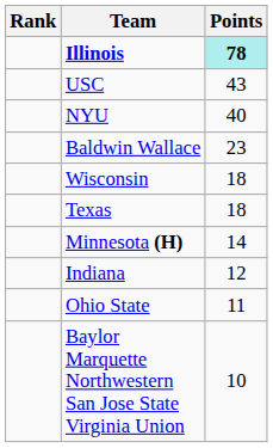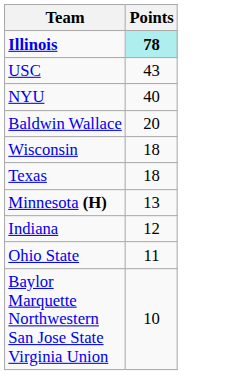- column: Rank
Baldwin Wallace | Points: 23 -> 20
Minnesota (H) | Points: 14 -> 13
